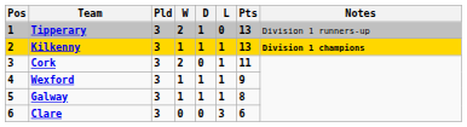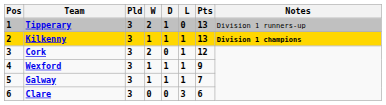Cork | Pts: 11 -> 12
Galway | Pts: 8 -> 7
